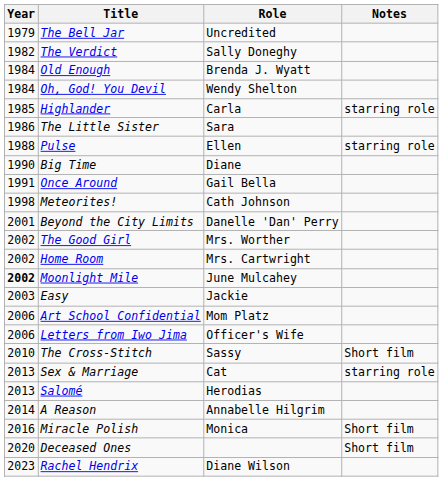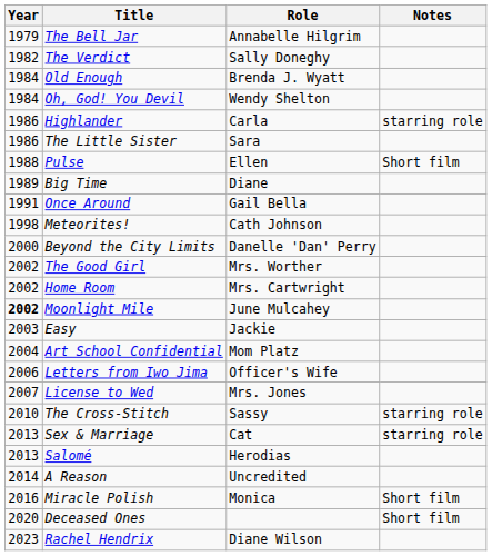The Bell Jar | Role: Uncredited -> Annabelle Hilgrim
Highlander | Year: 1985 -> 1986
Pulse | Notes: starring role -> Short film
Big Time | Year: 1990 -> 1989
Beyond the City Limits | Year: 2001 -> 2000
Art School Confidential | Year: 2006 -> 2004
+ row: 2007 | License to Wed | Mrs. Jones
The Cross-Stitch | Notes: Short film -> starring role
A Reason | Role: Annabelle Hilgrim -> Uncredited
